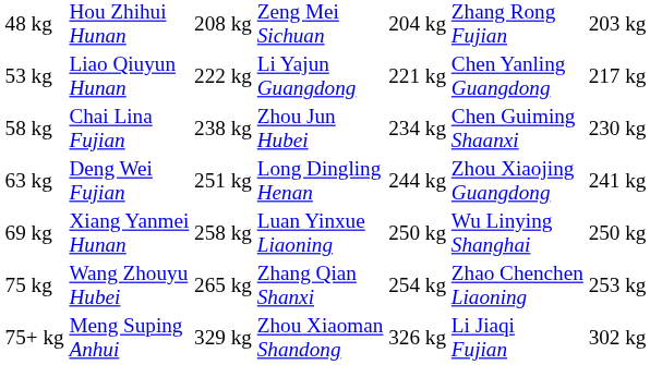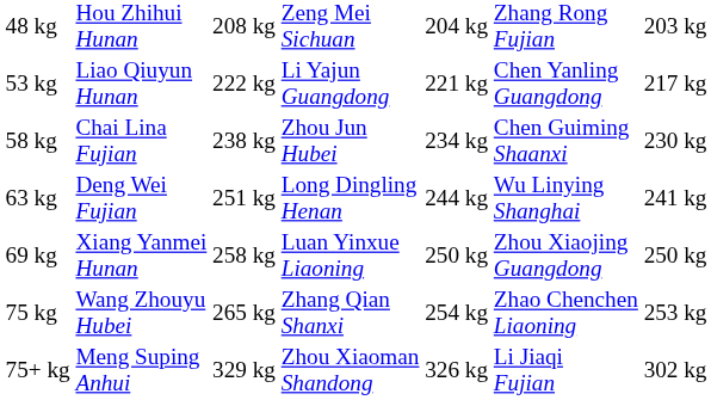63 kg | column 6: Zhou Xiaojing Guangdong -> Wu Linying Shanghai
69 kg | column 6: Wu Linying Shanghai -> Zhou Xiaojing Guangdong
